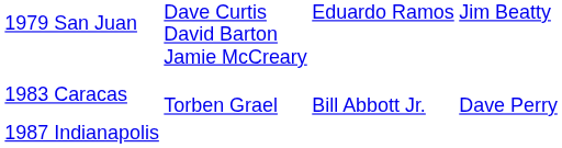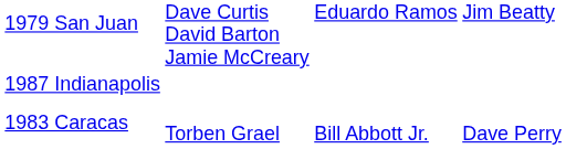rows swapped: 1983 Caracas <-> 1987 Indianapolis
